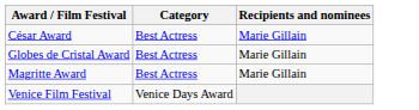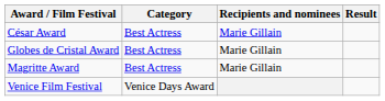+ column: Result
